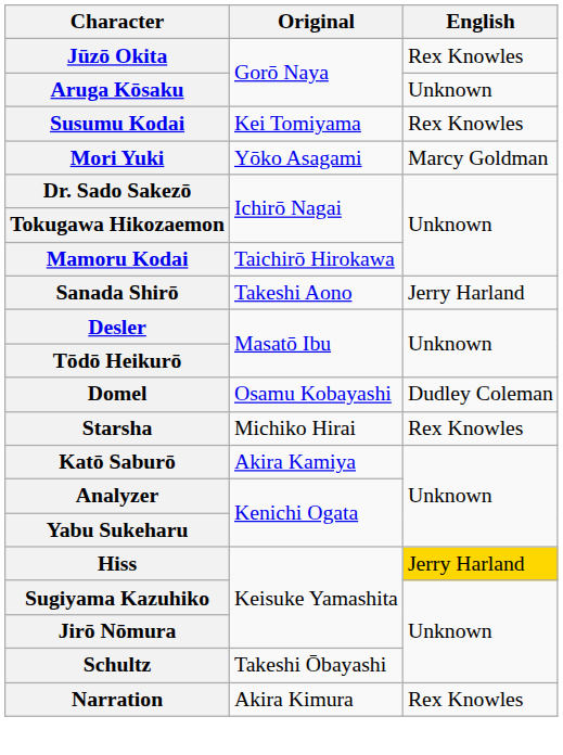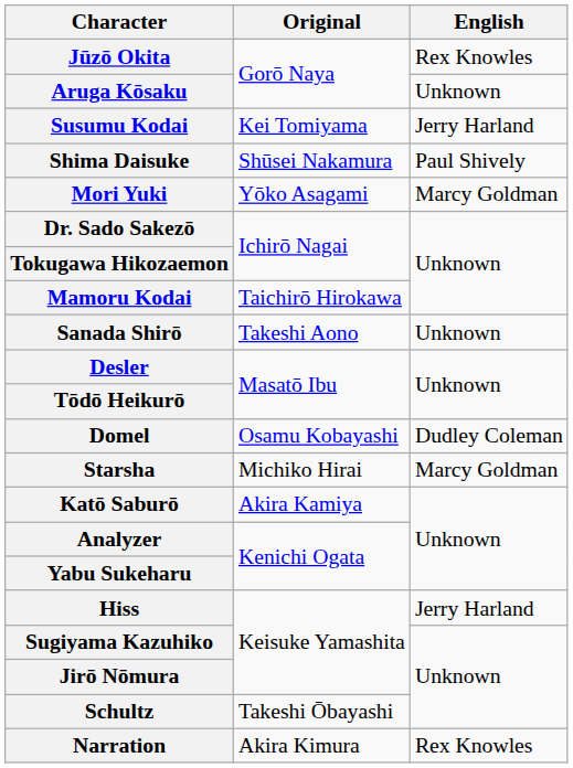Susumu Kodai | English: Rex Knowles -> Jerry Harland
+ row: Shima Daisuke | Shūsei Nakamura | Paul Shively
Sanada Shirō | English: Jerry Harland -> Unknown
Starsha | English: Rex Knowles -> Marcy Goldman
Hiss | English: gold background -> no background
